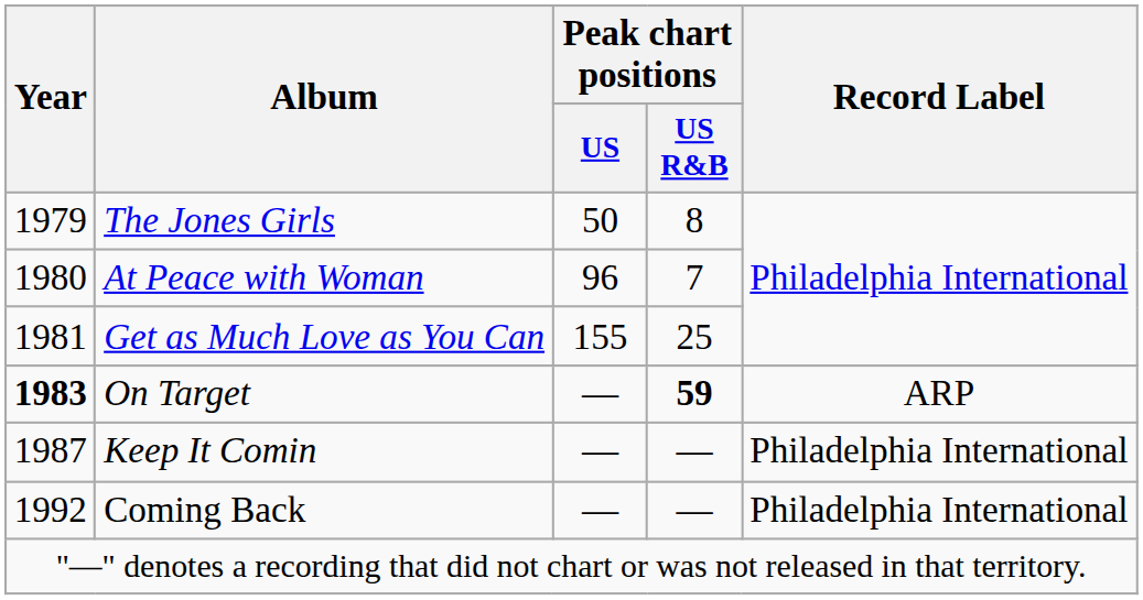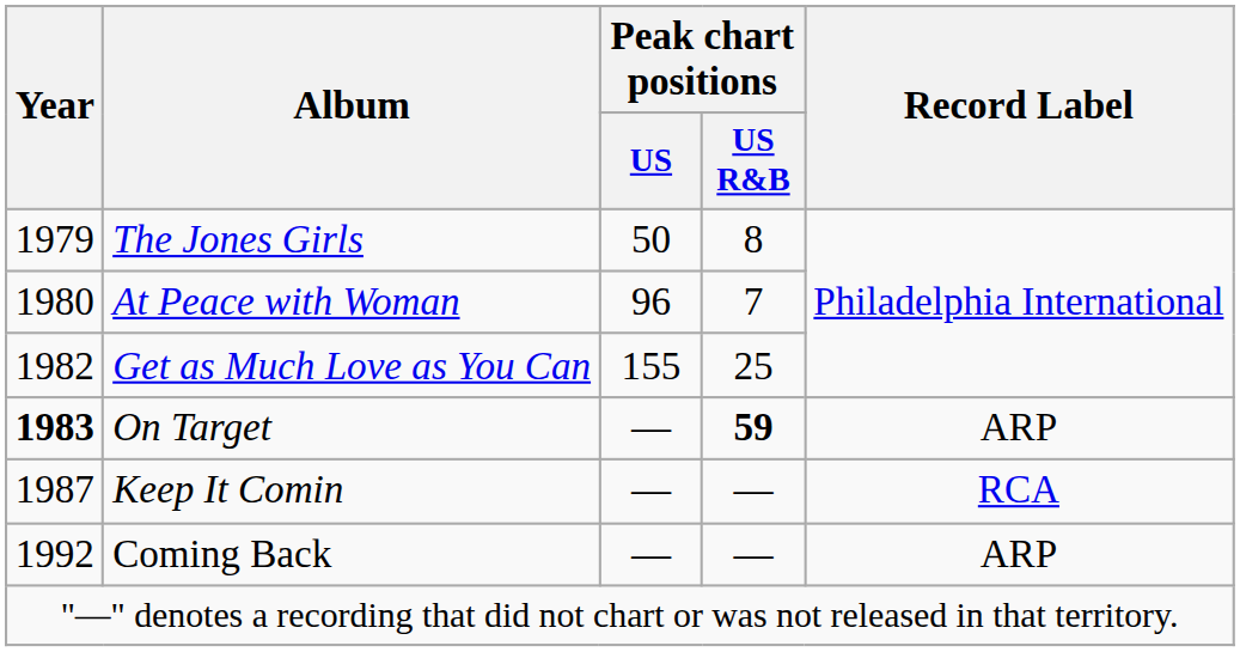Get as Much Love as You Can | Year: 1981 -> 1982
Keep It Comin | Record Label: Philadelphia International -> RCA
Coming Back | Record Label: Philadelphia International -> ARP
